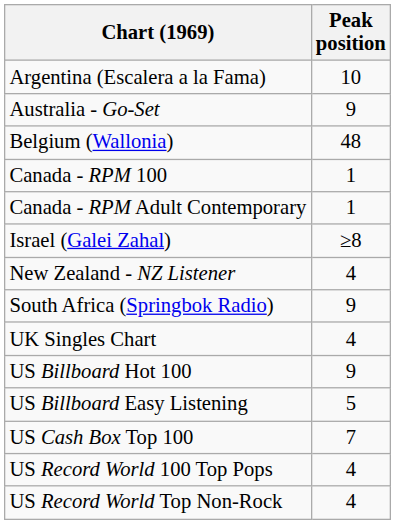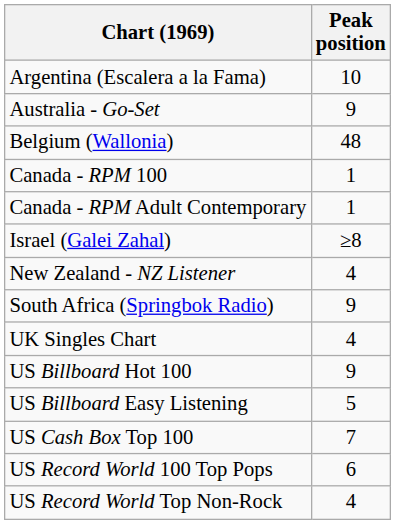US Record World 100 Top Pops | Peak position: 4 -> 6
